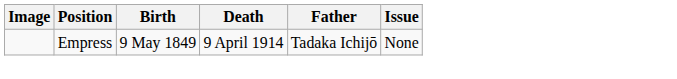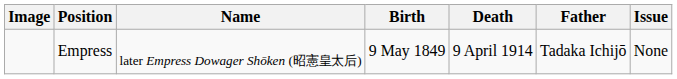+ column: Name | later Empress Dowager Shōken (昭憲皇太后)
